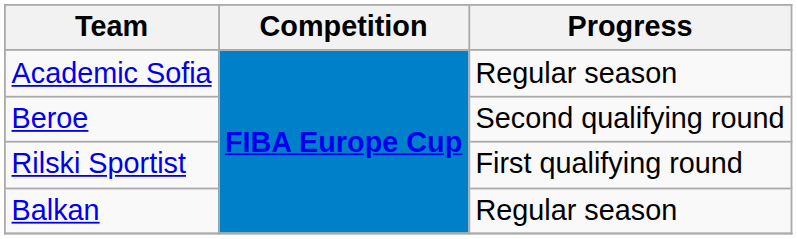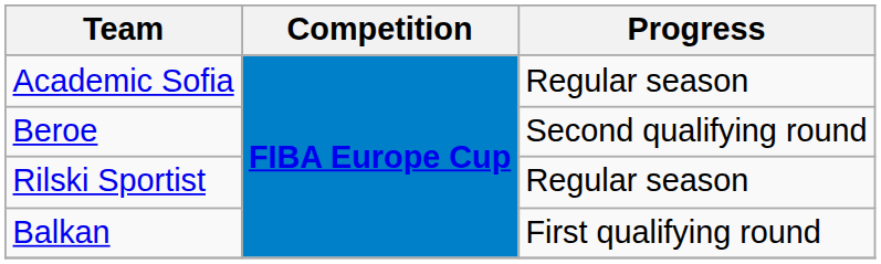Rilski Sportist | Progress: First qualifying round -> Regular season
Balkan | Progress: Regular season -> First qualifying round
